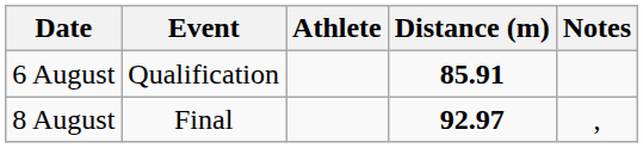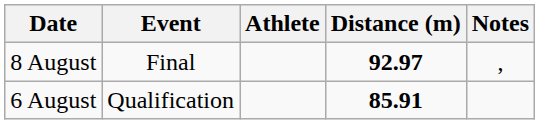rows swapped: 8 August <-> 6 August
